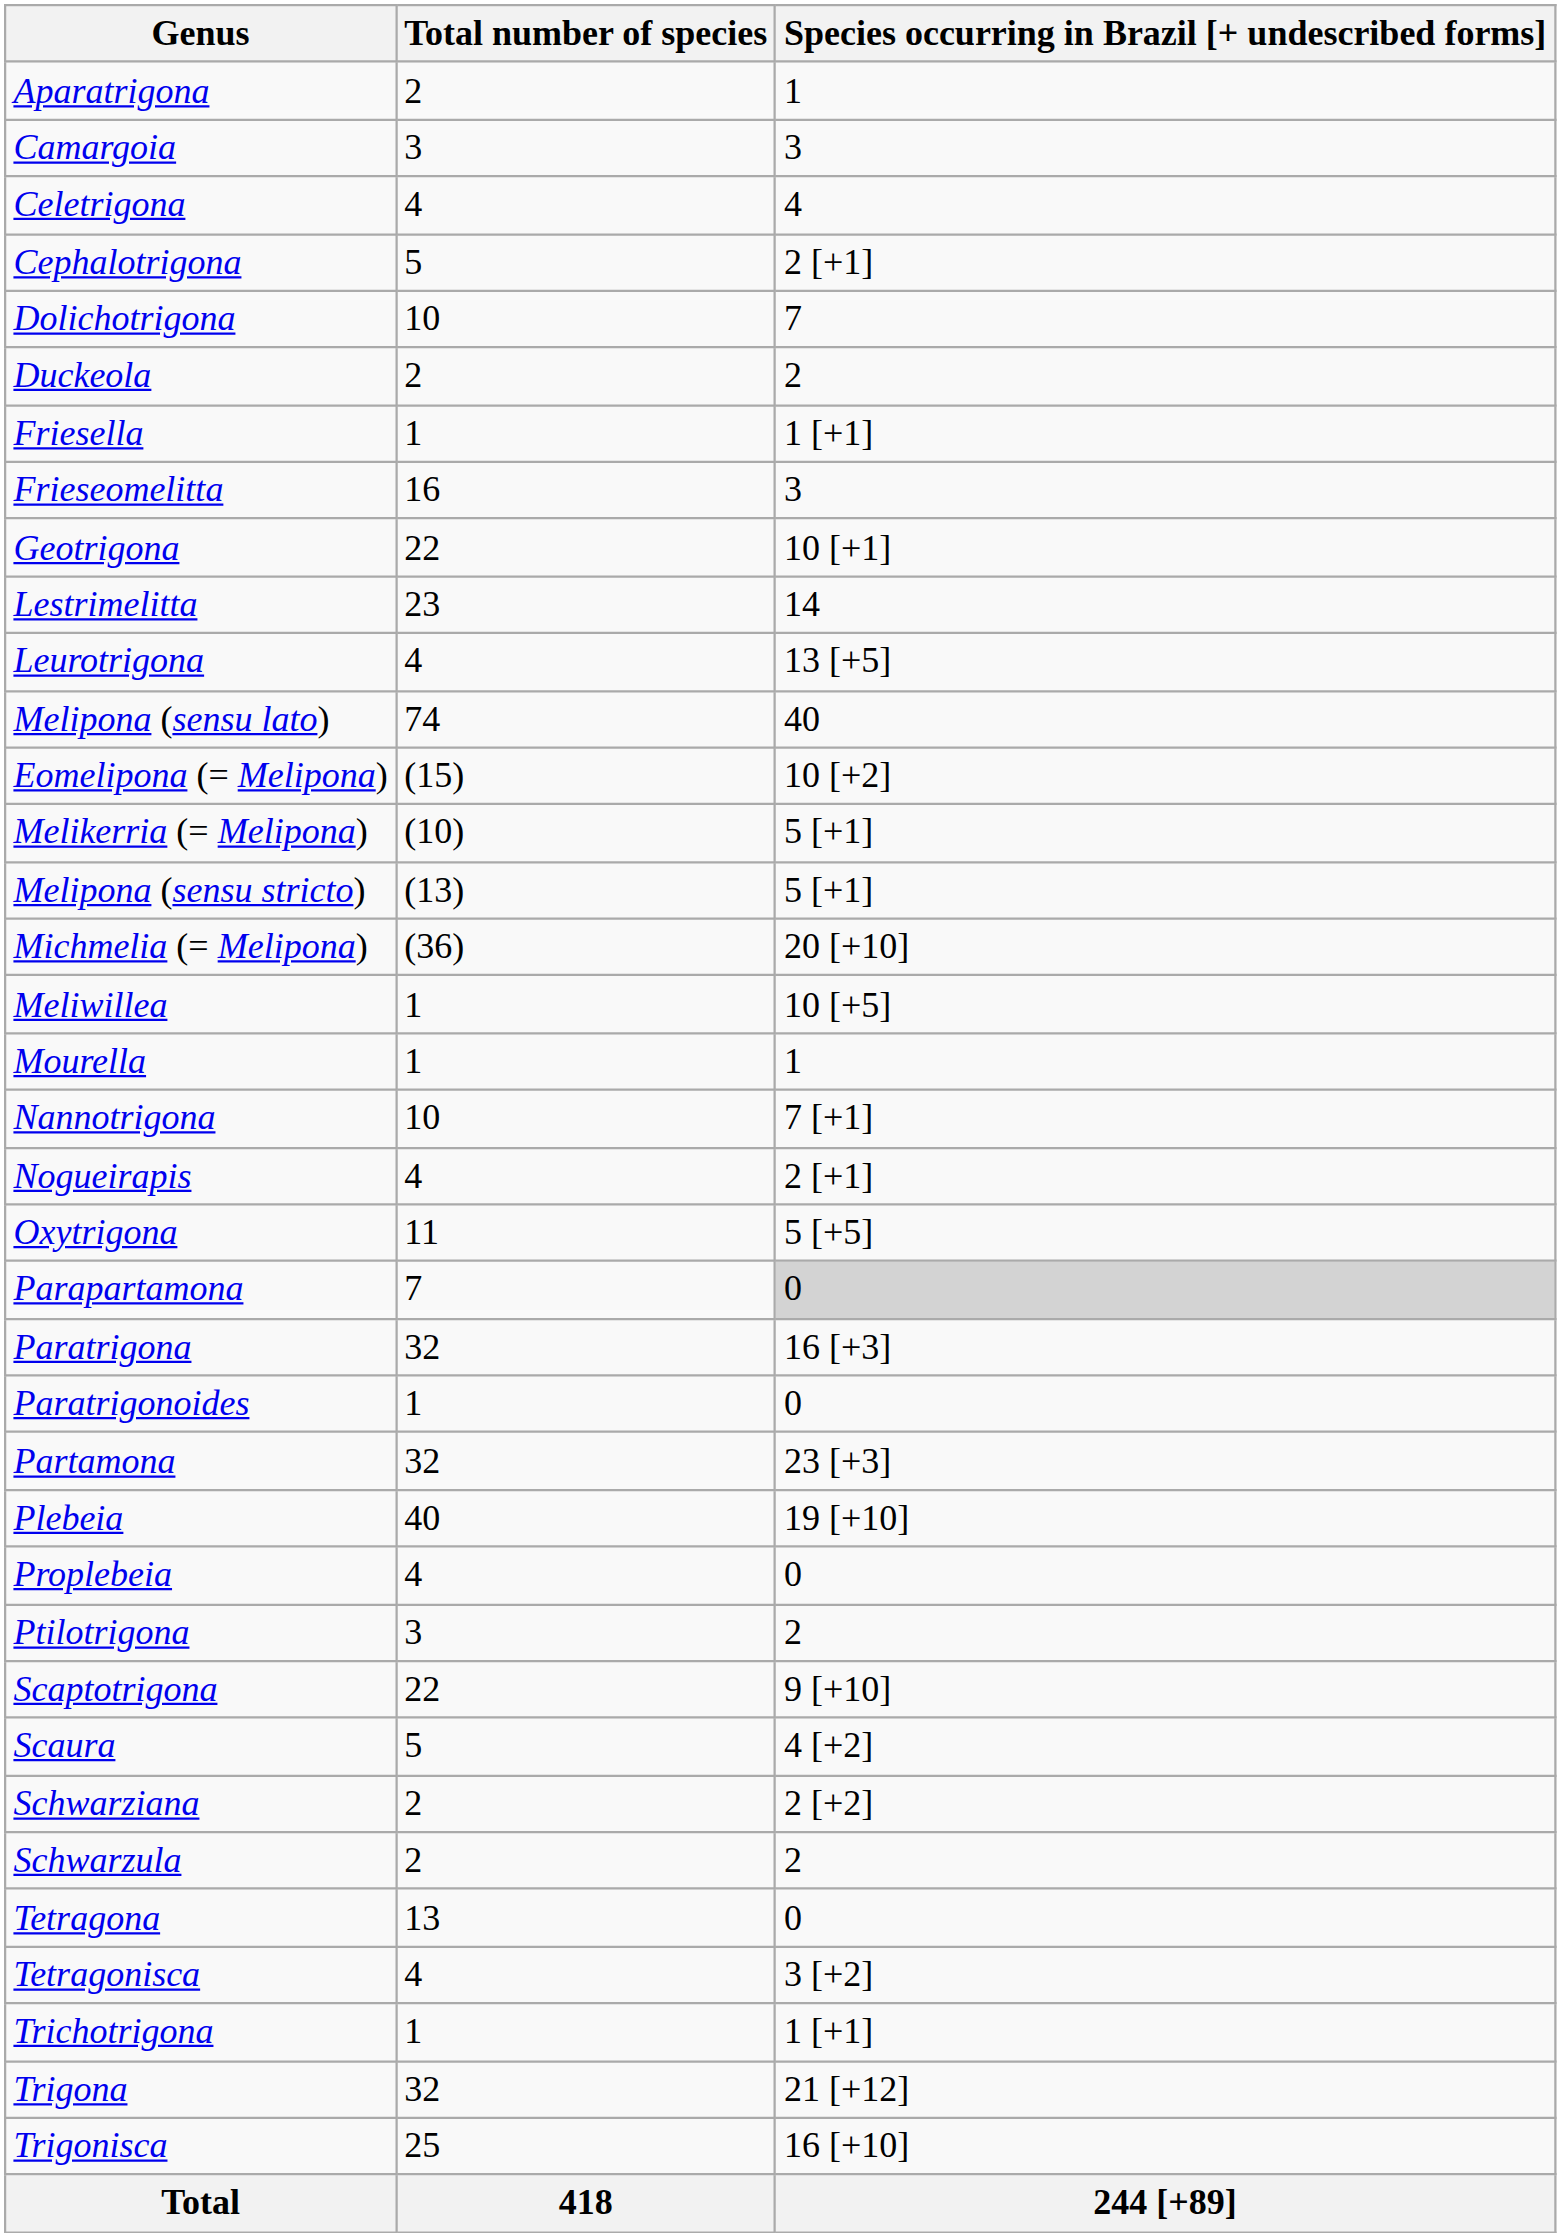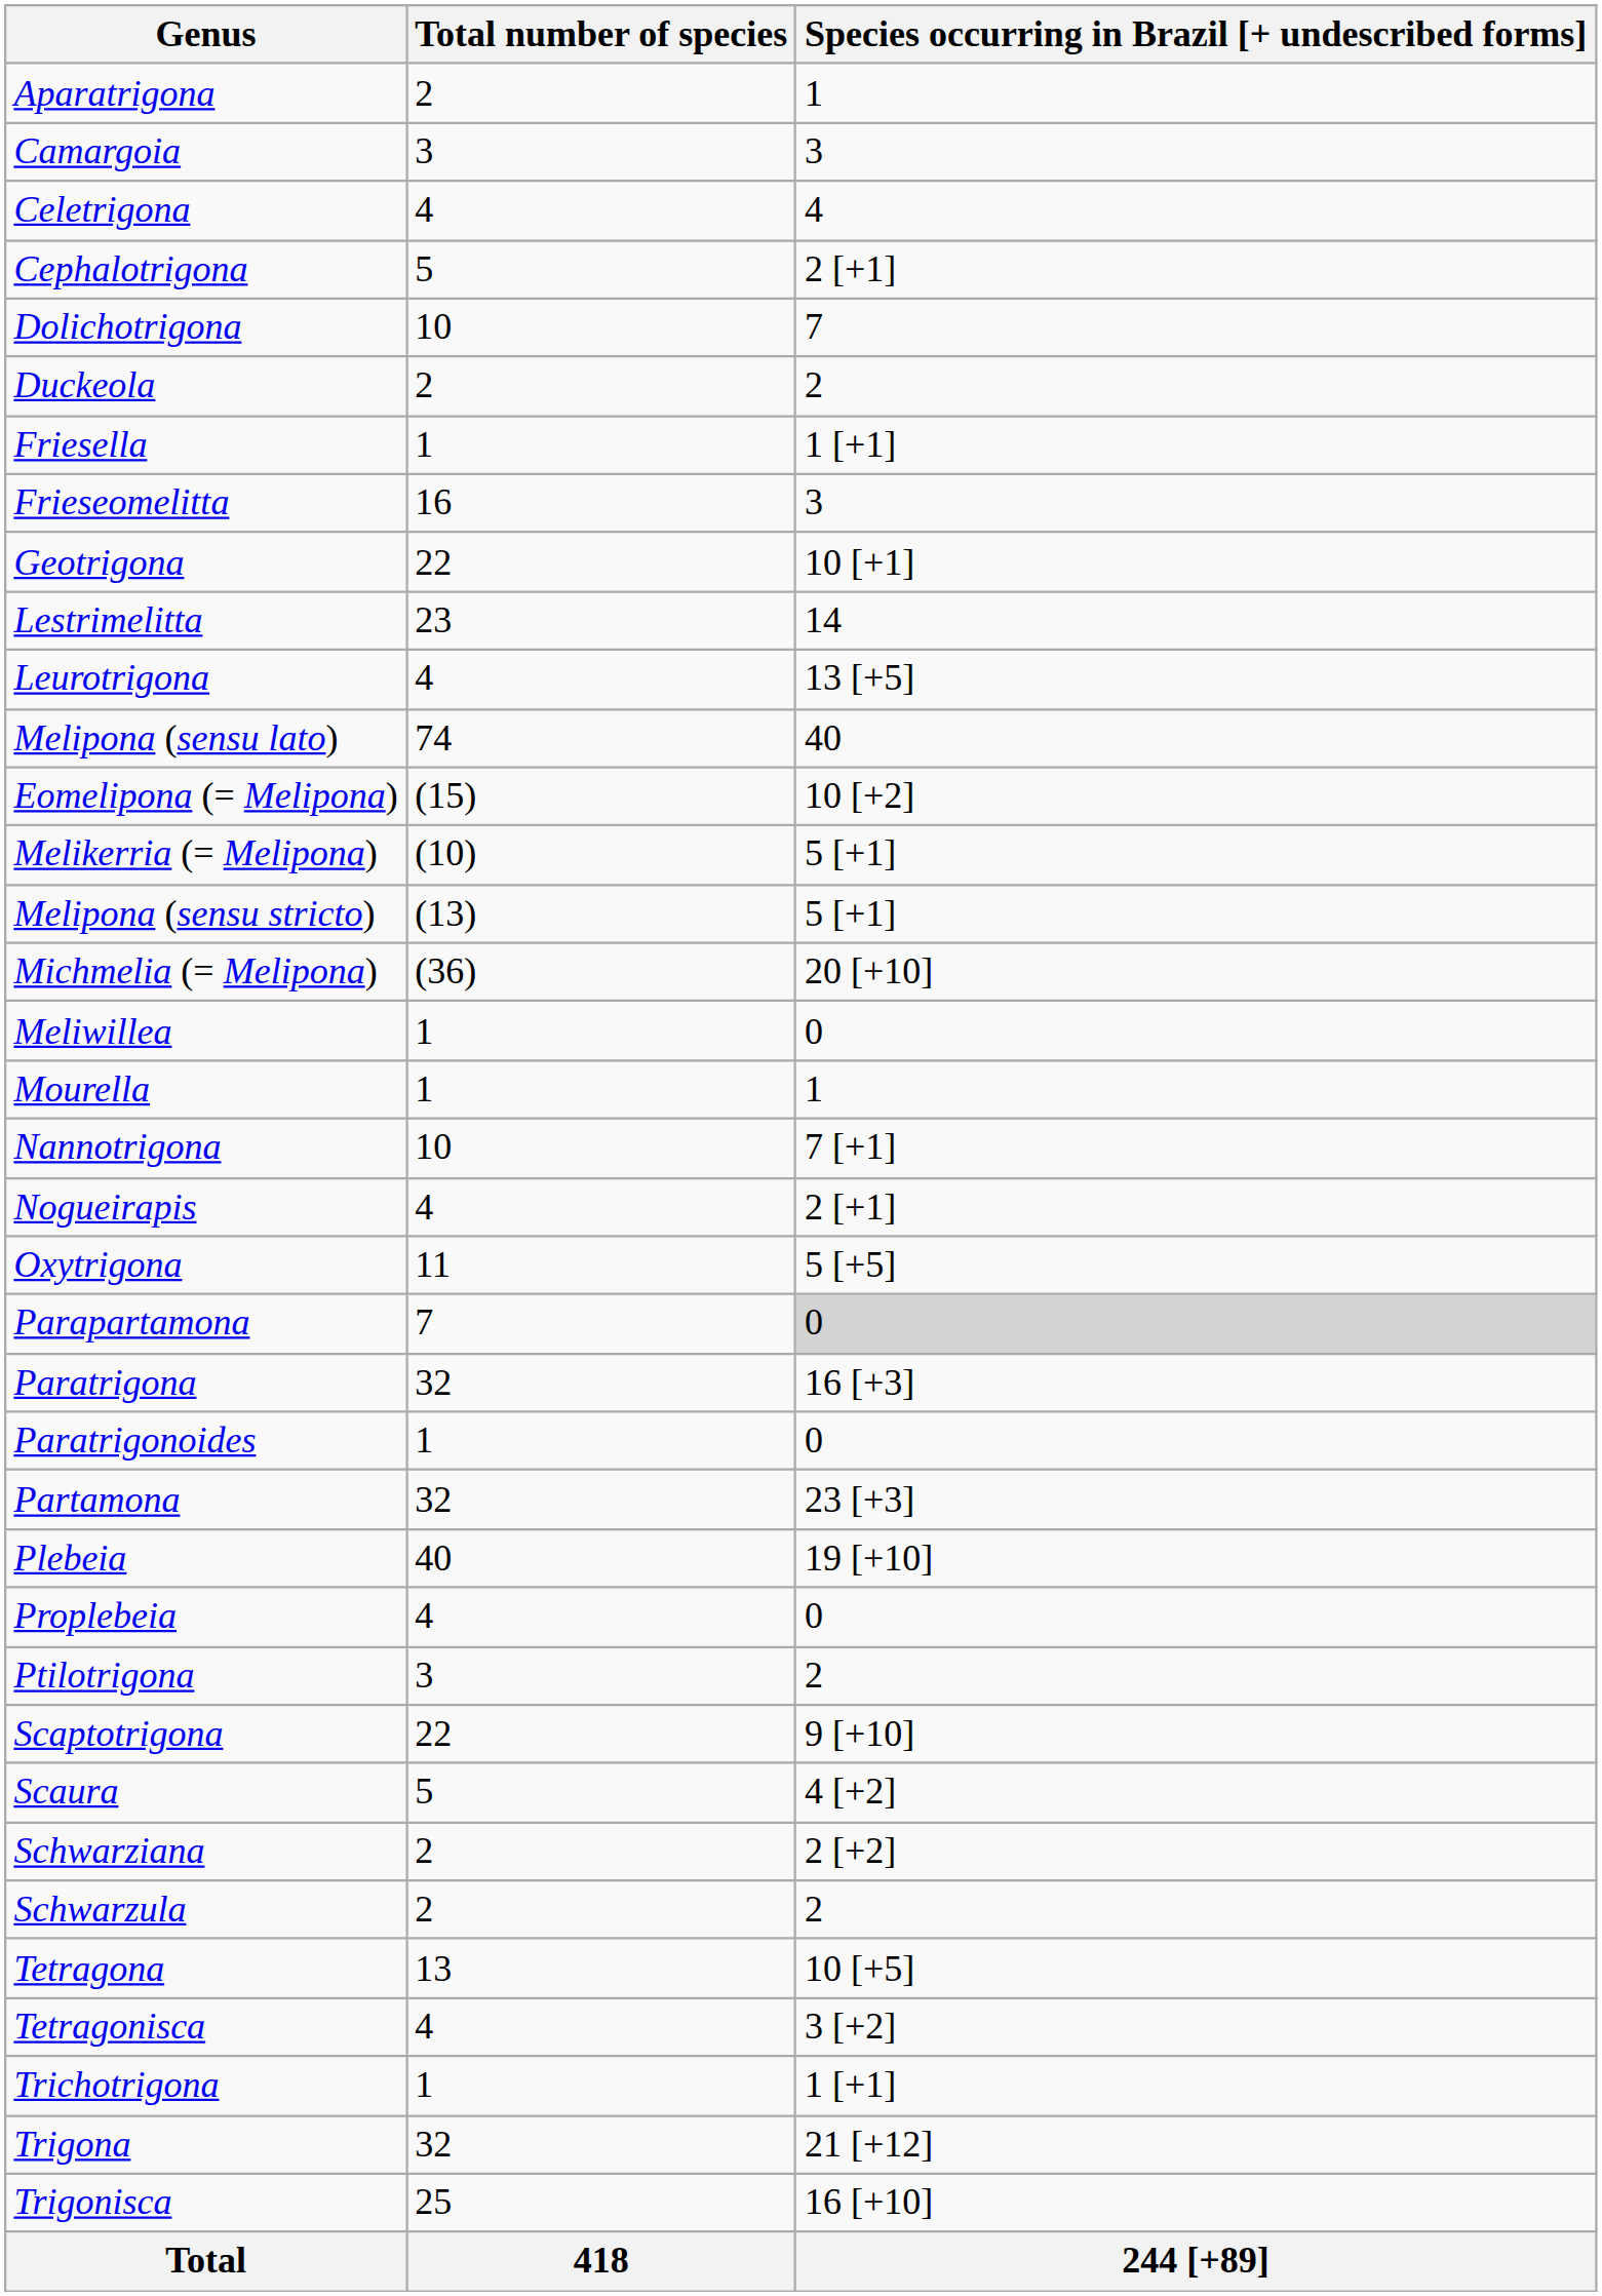Meliwillea | Species occurring in Brazil [+ undescribed forms]: 10 [+5] -> 0
Tetragona | Species occurring in Brazil [+ undescribed forms]: 0 -> 10 [+5]
